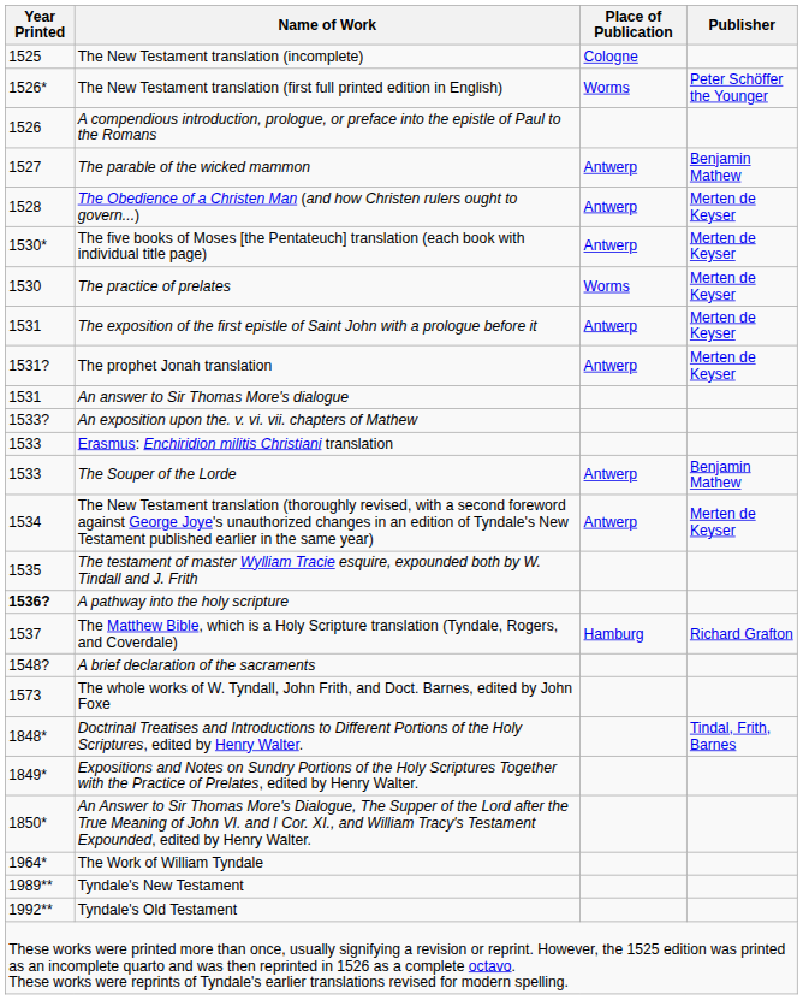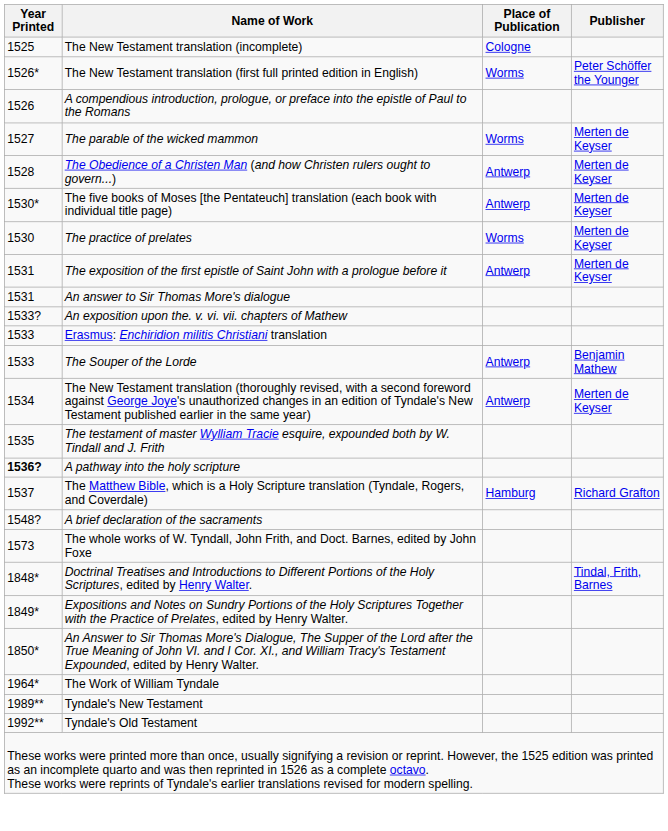The parable of the wicked mammon | Place of Publication: Antwerp -> Worms
The parable of the wicked mammon | Publisher: Benjamin Mathew -> Merten de Keyser
- row: 1531? | The prophet Jonah translation | Antwerp | Merten de Keyser
